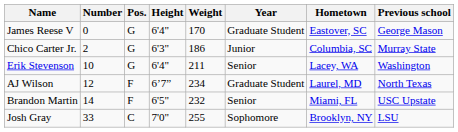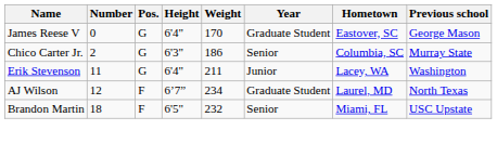Chico Carter Jr. | Year: Junior -> Senior
Erik Stevenson | Number: 10 -> 11
Erik Stevenson | Year: Senior -> Junior
Brandon Martin | Number: 14 -> 18
- row: Josh Gray | 33 | C | 7'0" | 255 | Sophomore | Brooklyn, NY | LSU
